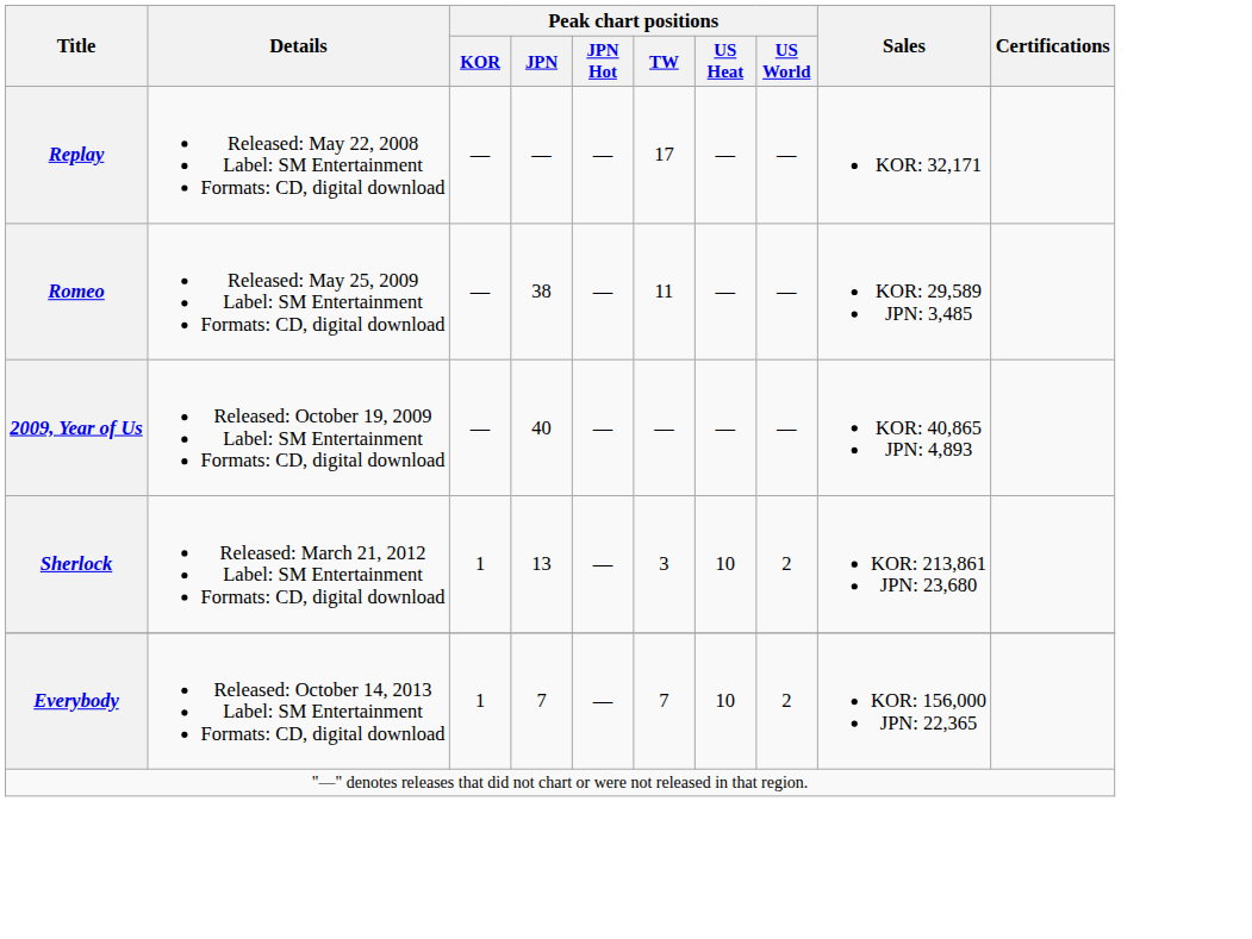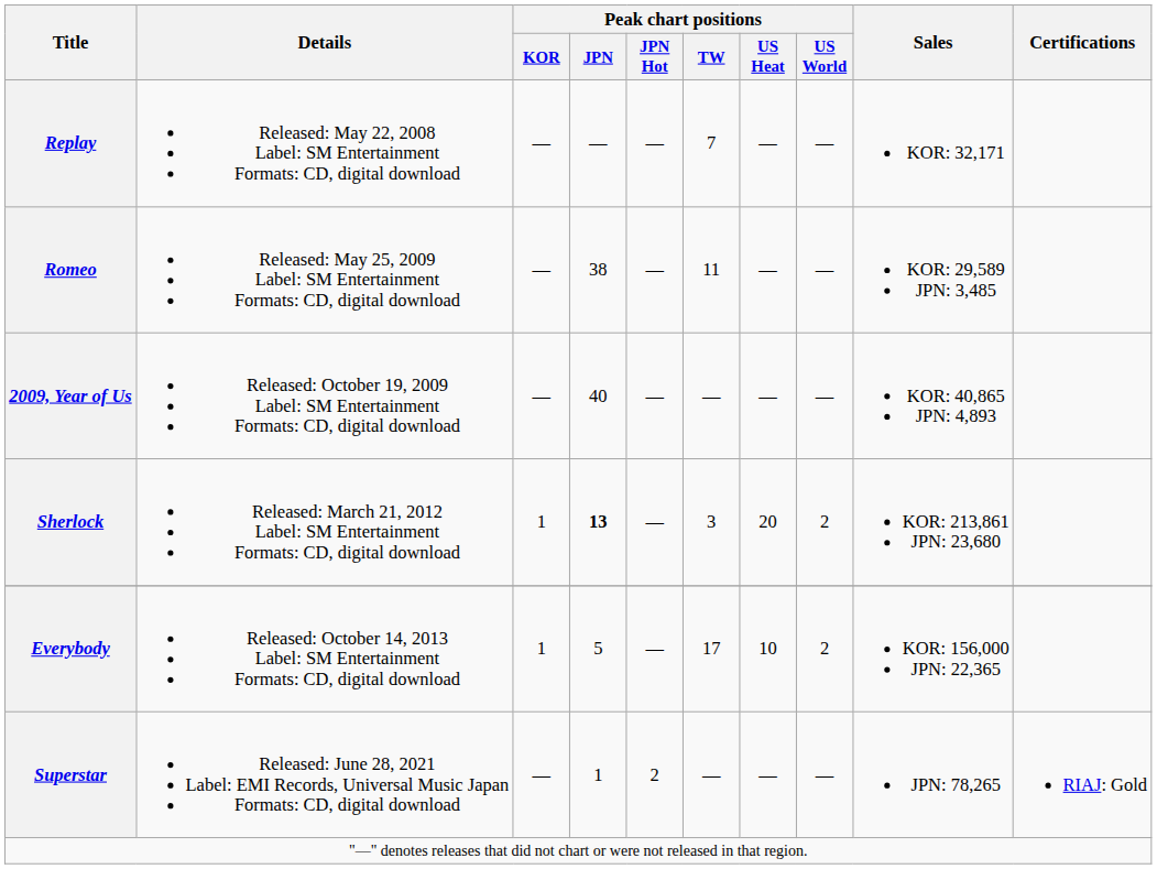Replay | Peak chart positions / TW: 17 -> 7
Sherlock | Peak chart positions / JPN: normal -> bold
Sherlock | Peak chart positions / US Heat: 10 -> 20
Everybody | Peak chart positions / JPN: 7 -> 5
Everybody | Peak chart positions / TW: 7 -> 17
+ row: Superstar | Released: June 28, 2021 Label: EMI Records, Universal Music Japan Formats: CD, digital download | — | 1 | 2 | — | — | — | JPN: 78,265 | RIAJ: Gold
